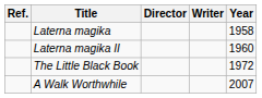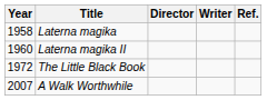columns swapped: Year <-> Ref.
